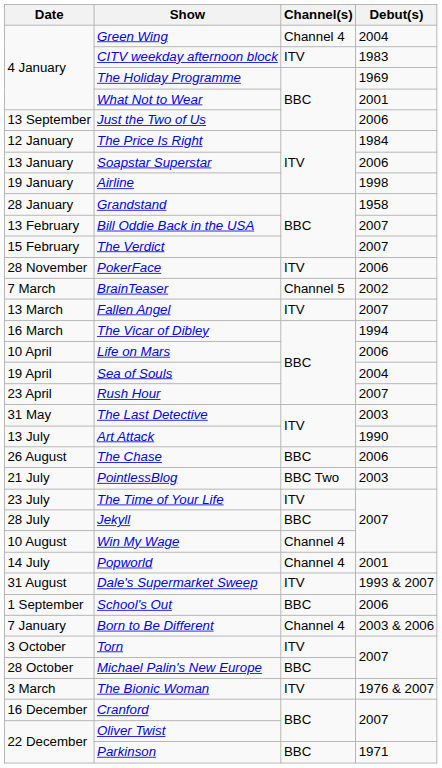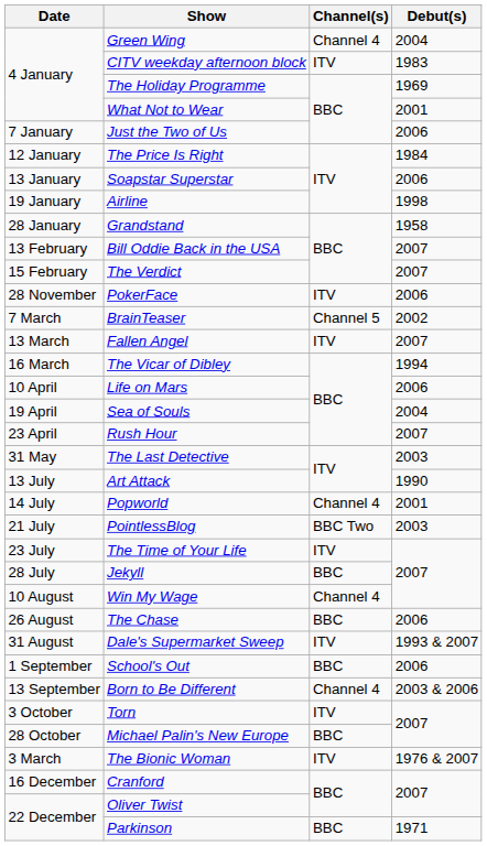Just the Two of Us | Date: 13 September -> 7 January
rows swapped: Popworld <-> The Chase
Born to Be Different | Date: 7 January -> 13 September
